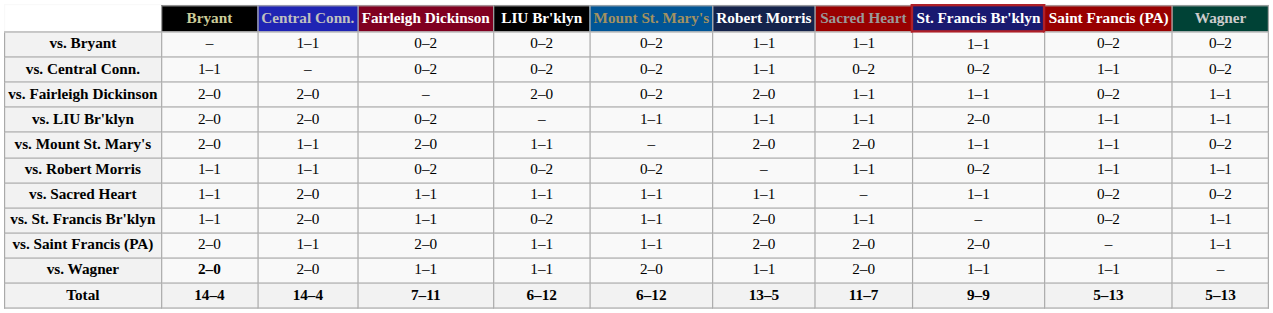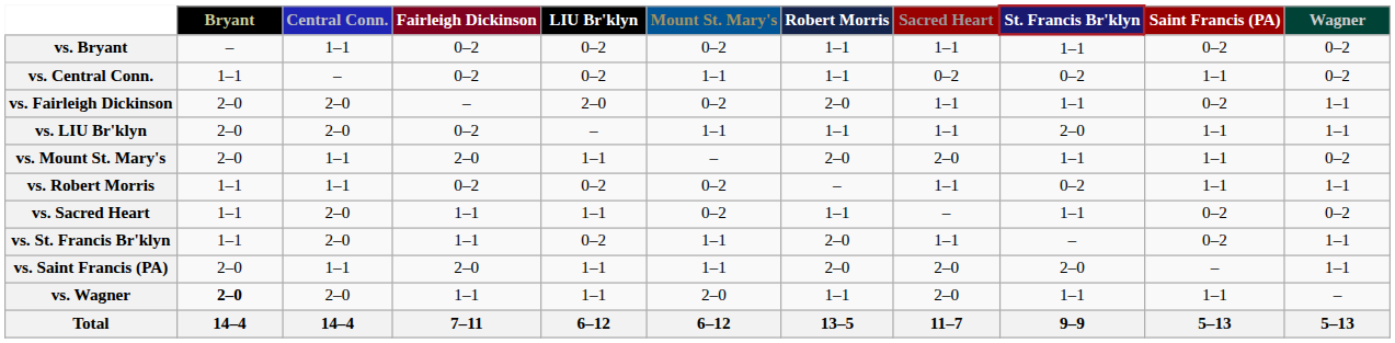vs. Central Conn. | Mount St. Mary's: 0–2 -> 1–1
vs. Sacred Heart | Mount St. Mary's: 1–1 -> 0–2
